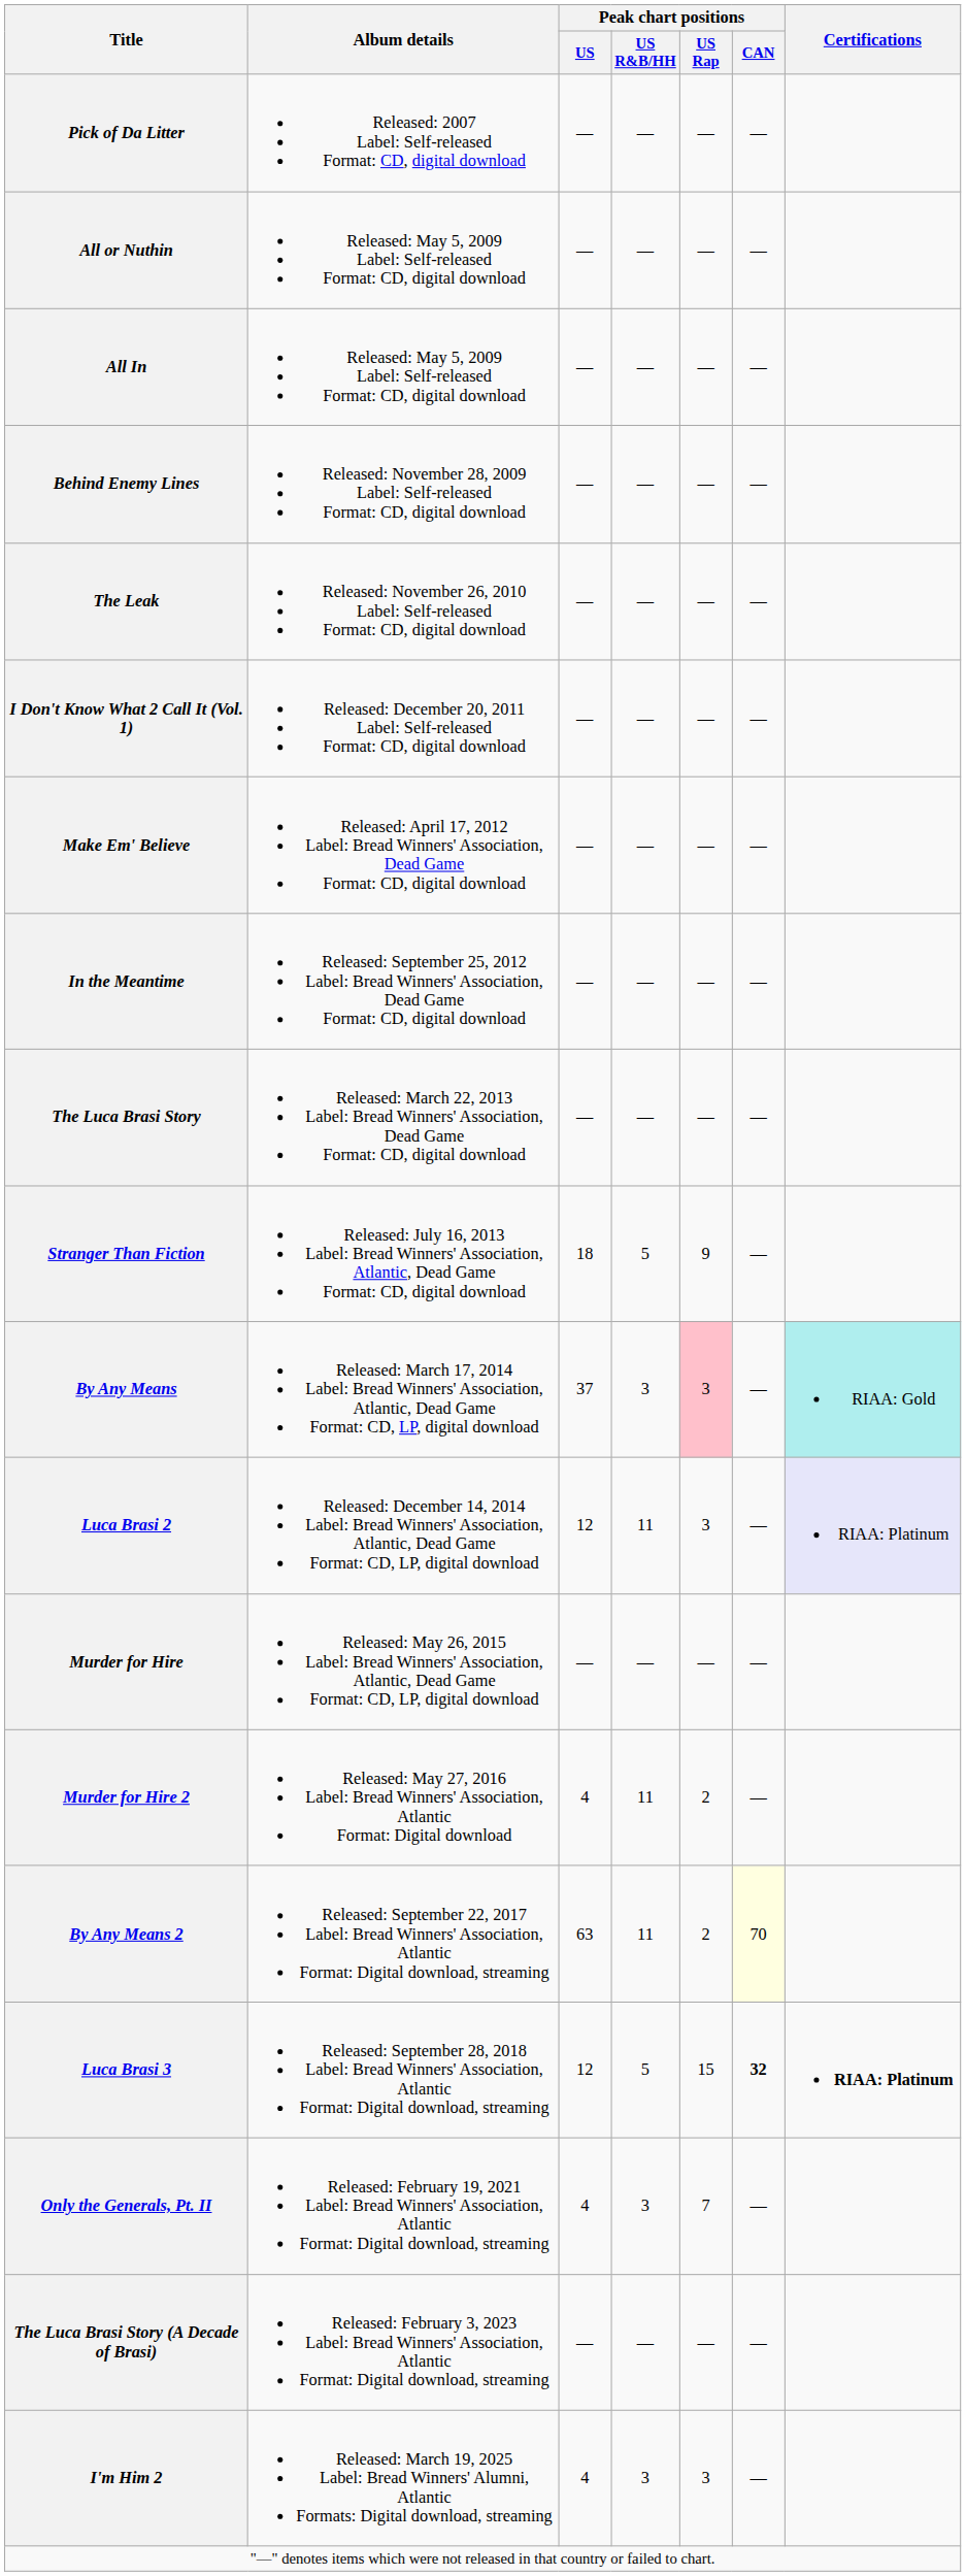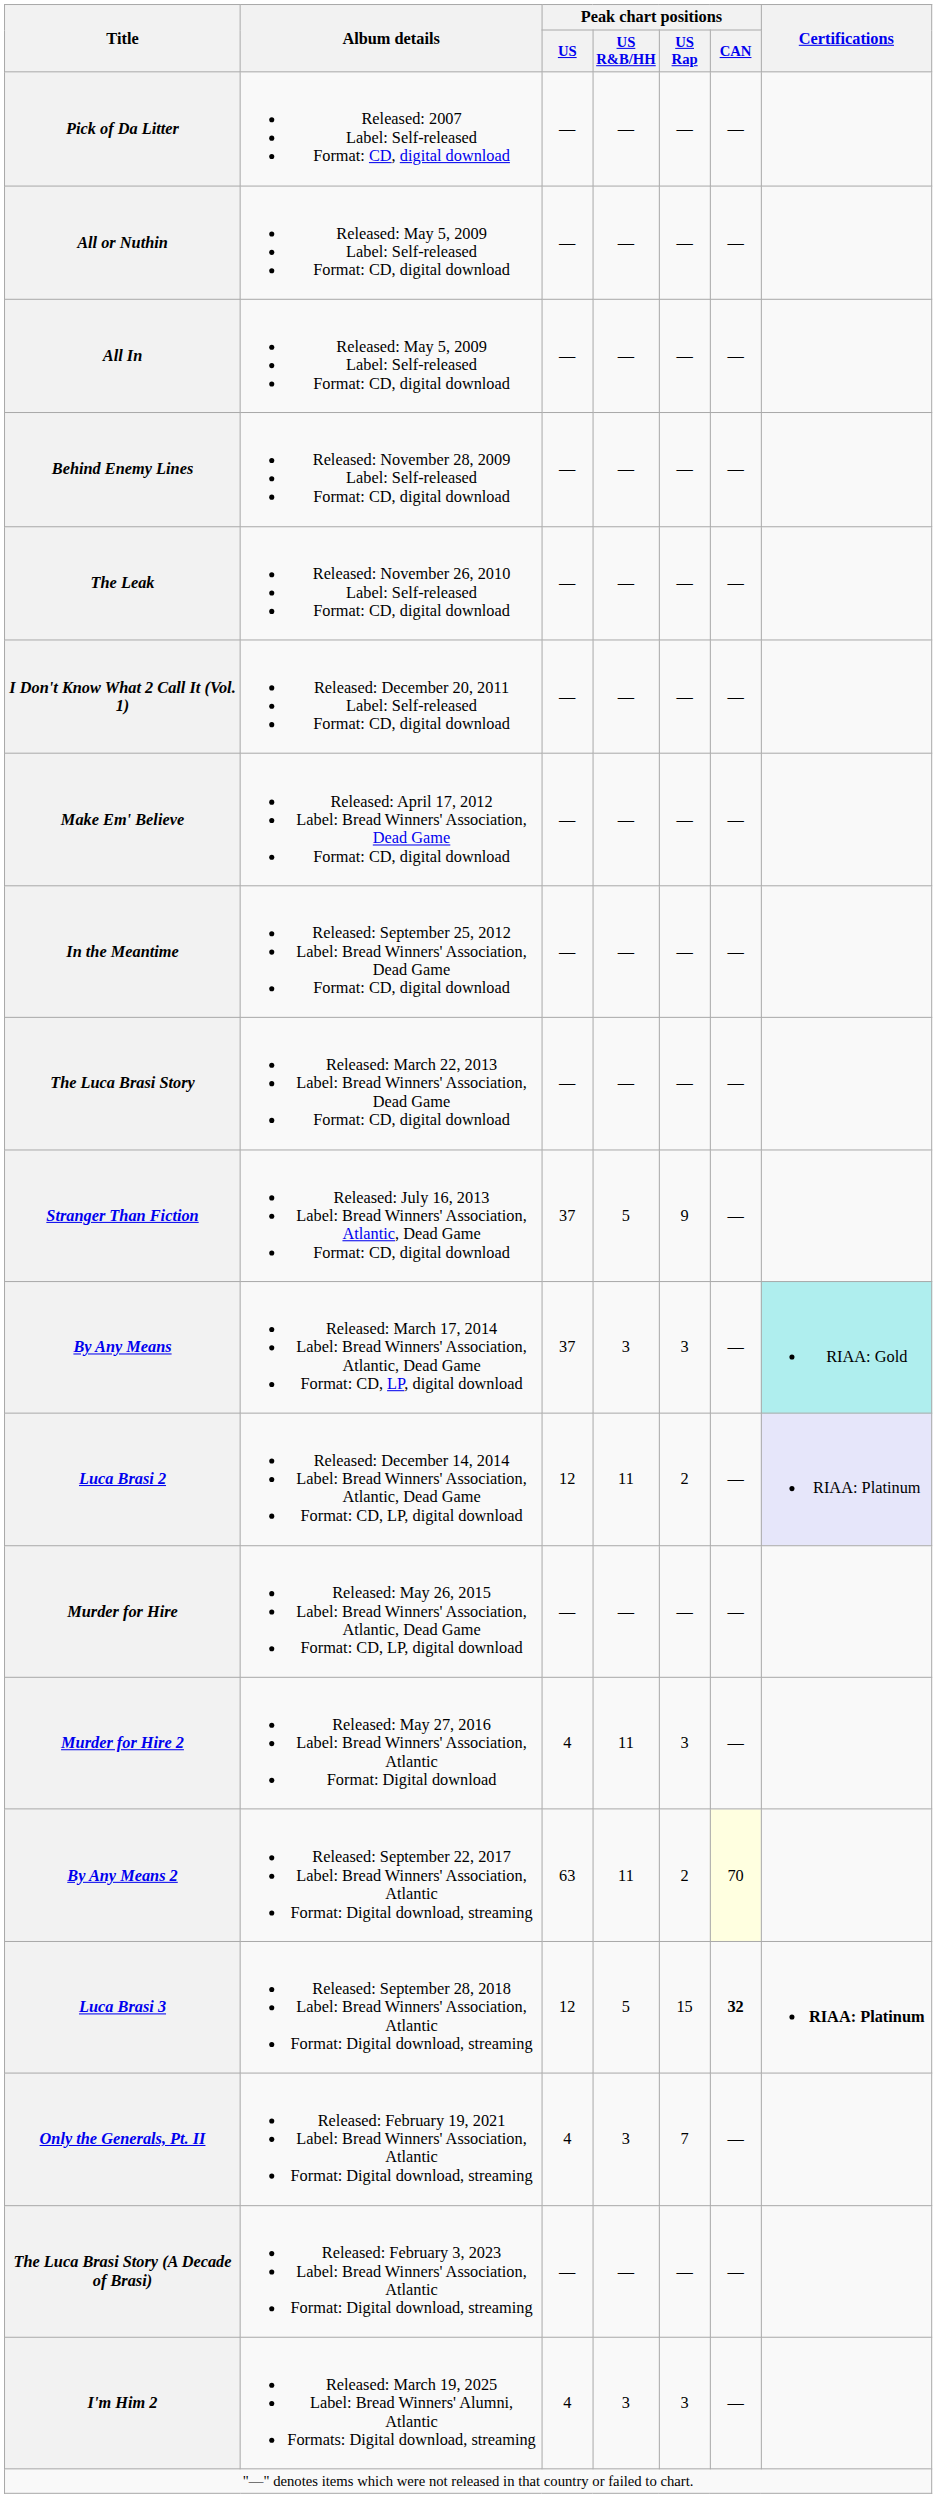Stranger Than Fiction | Peak chart positions / US: 18 -> 37
By Any Means | Peak chart positions / US Rap: pink background -> no background
Luca Brasi 2 | Peak chart positions / US Rap: 3 -> 2
Murder for Hire 2 | Peak chart positions / US Rap: 2 -> 3
